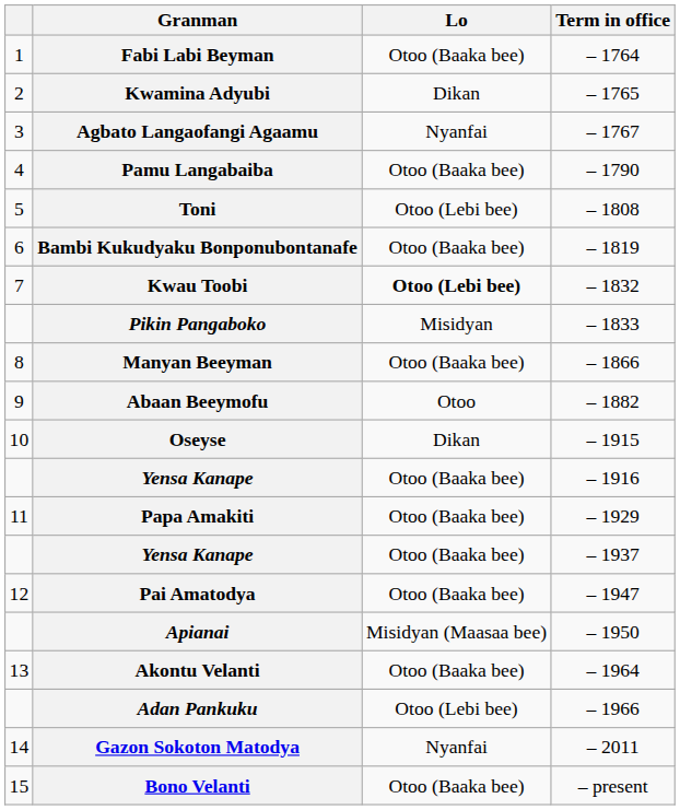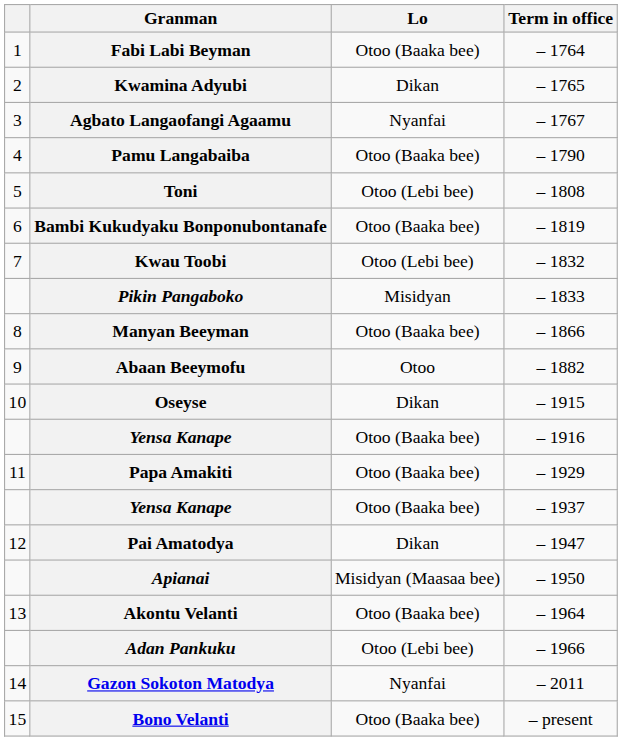Kwau Toobi | Lo: bold -> normal
Pai Amatodya | Lo: Otoo (Baaka bee) -> Dikan
